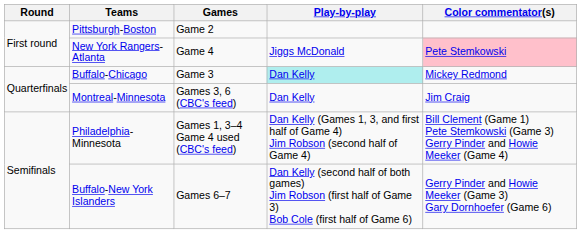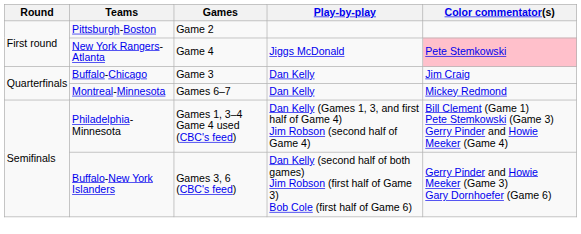Buffalo-Chicago | Play-by-play: paleturquoise background -> no background
Buffalo-Chicago | Color commentator(s): Mickey Redmond -> Jim Craig
Montreal-Minnesota | Games: Games 3, 6 (CBC's feed) -> Games 6–7
Montreal-Minnesota | Color commentator(s): Jim Craig -> Mickey Redmond
Buffalo-New York Islanders | Games: Games 6–7 -> Games 3, 6 (CBC's feed)
